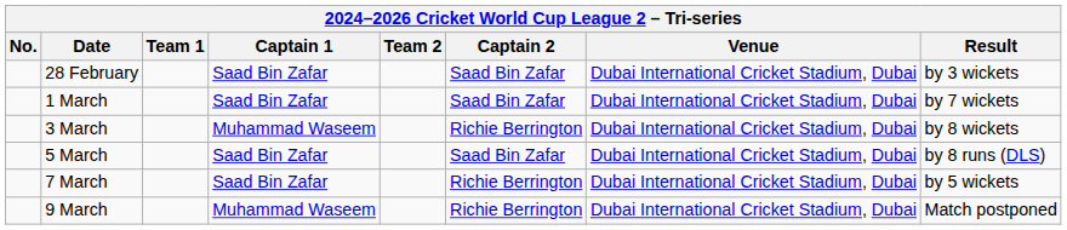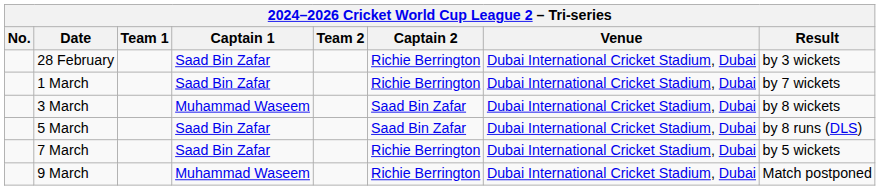28 February | Captain 2: Saad Bin Zafar -> Richie Berrington
1 March | Captain 2: Saad Bin Zafar -> Richie Berrington
3 March | Captain 2: Richie Berrington -> Saad Bin Zafar
